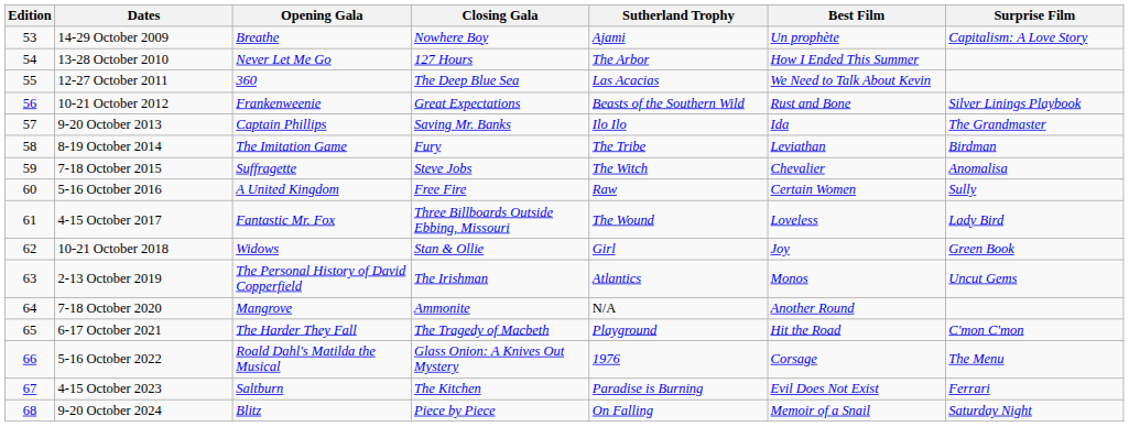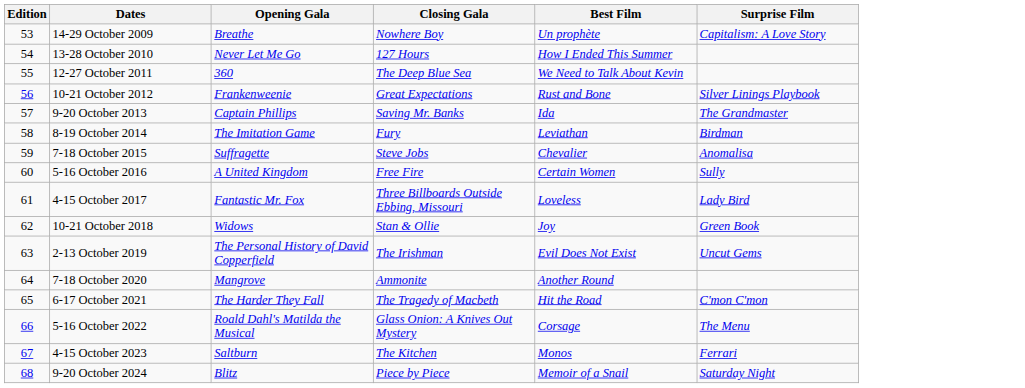- column: Sutherland Trophy | Ajami | The Arbor | Las Acacias | Beasts of the Southern Wild | Ilo Ilo | The Tribe | The Witch | Raw | The Wound | Girl | Atlantics | N/A | Playground | 1976 | Paradise is Burning | On Falling
2-13 October 2019 | Best Film: Monos -> Evil Does Not Exist
4-15 October 2023 | Best Film: Evil Does Not Exist -> Monos
